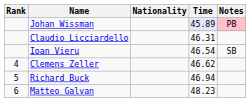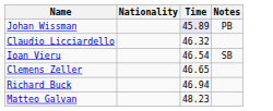- column: Rank | 4 | 5 | 6
Johan Wissman | Notes: pink background -> no background
Claudio Licciardello | Time: 46.31 -> 46.32
Clemens Zeller | Time: 46.62 -> 46.65
